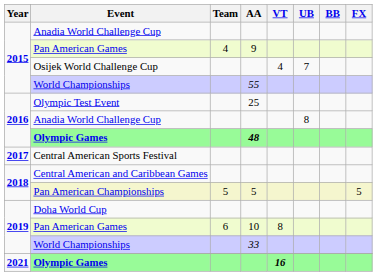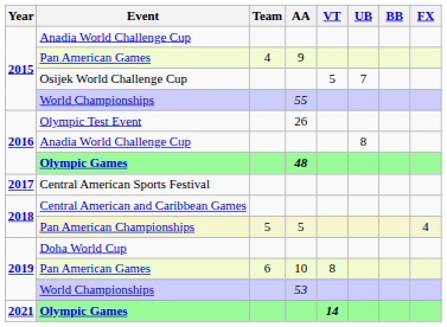Osijek World Challenge Cup | VT: 4 -> 5
Olympic Test Event | AA: 25 -> 26
Pan American Championships | FX: 5 -> 4
2019 / World Championships | AA: 33 -> 53
2021 / Olympic Games | VT: 16 -> 14
